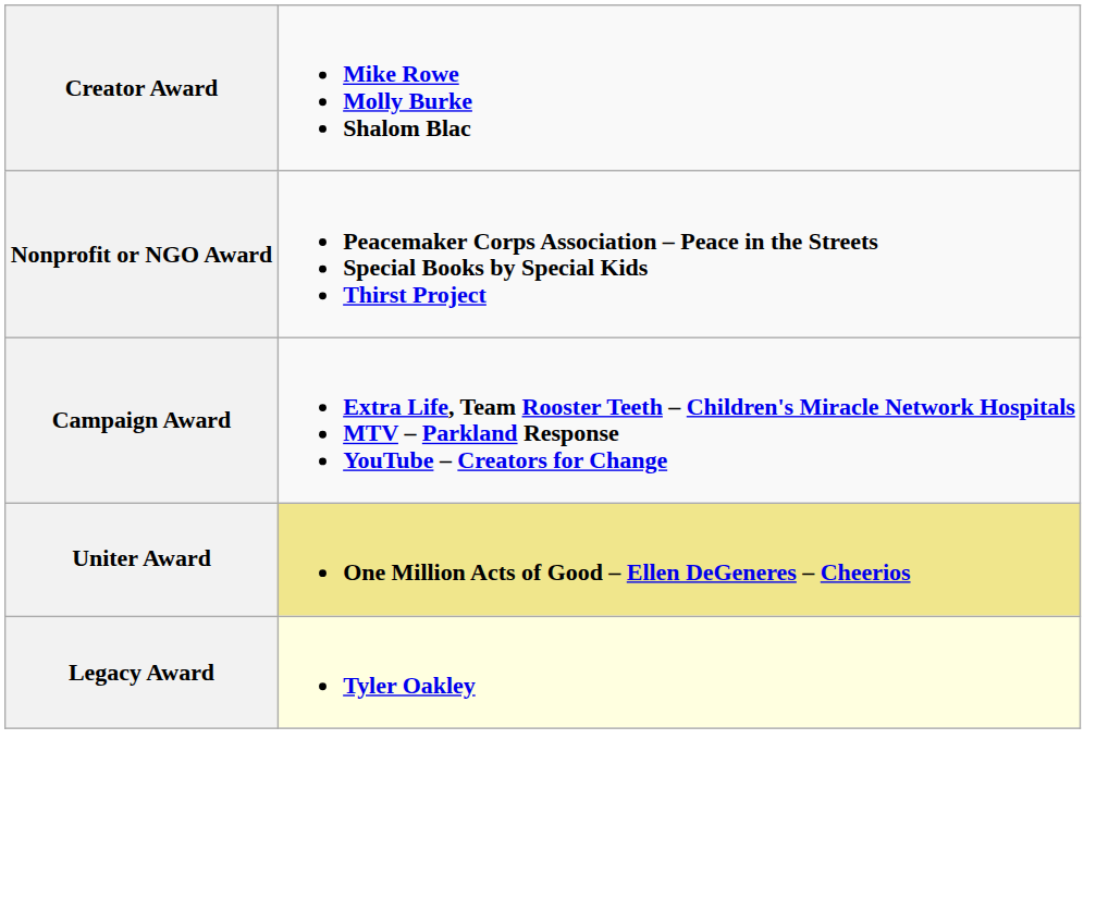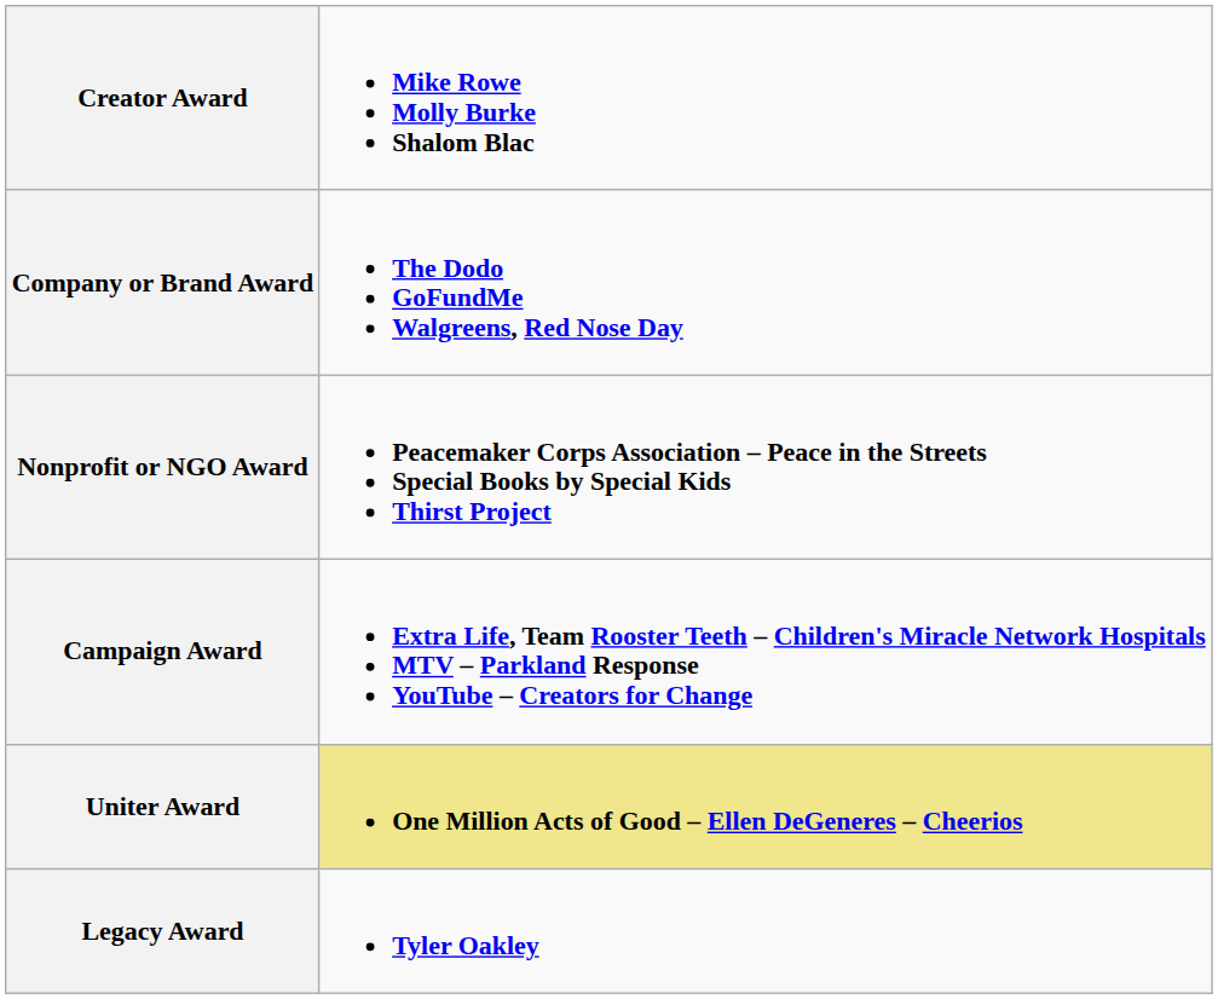+ row: Company or Brand Award | The Dodo GoFundMe Walgreens, Red Nose Day
Legacy Award | column 2: lightyellow background -> no background
